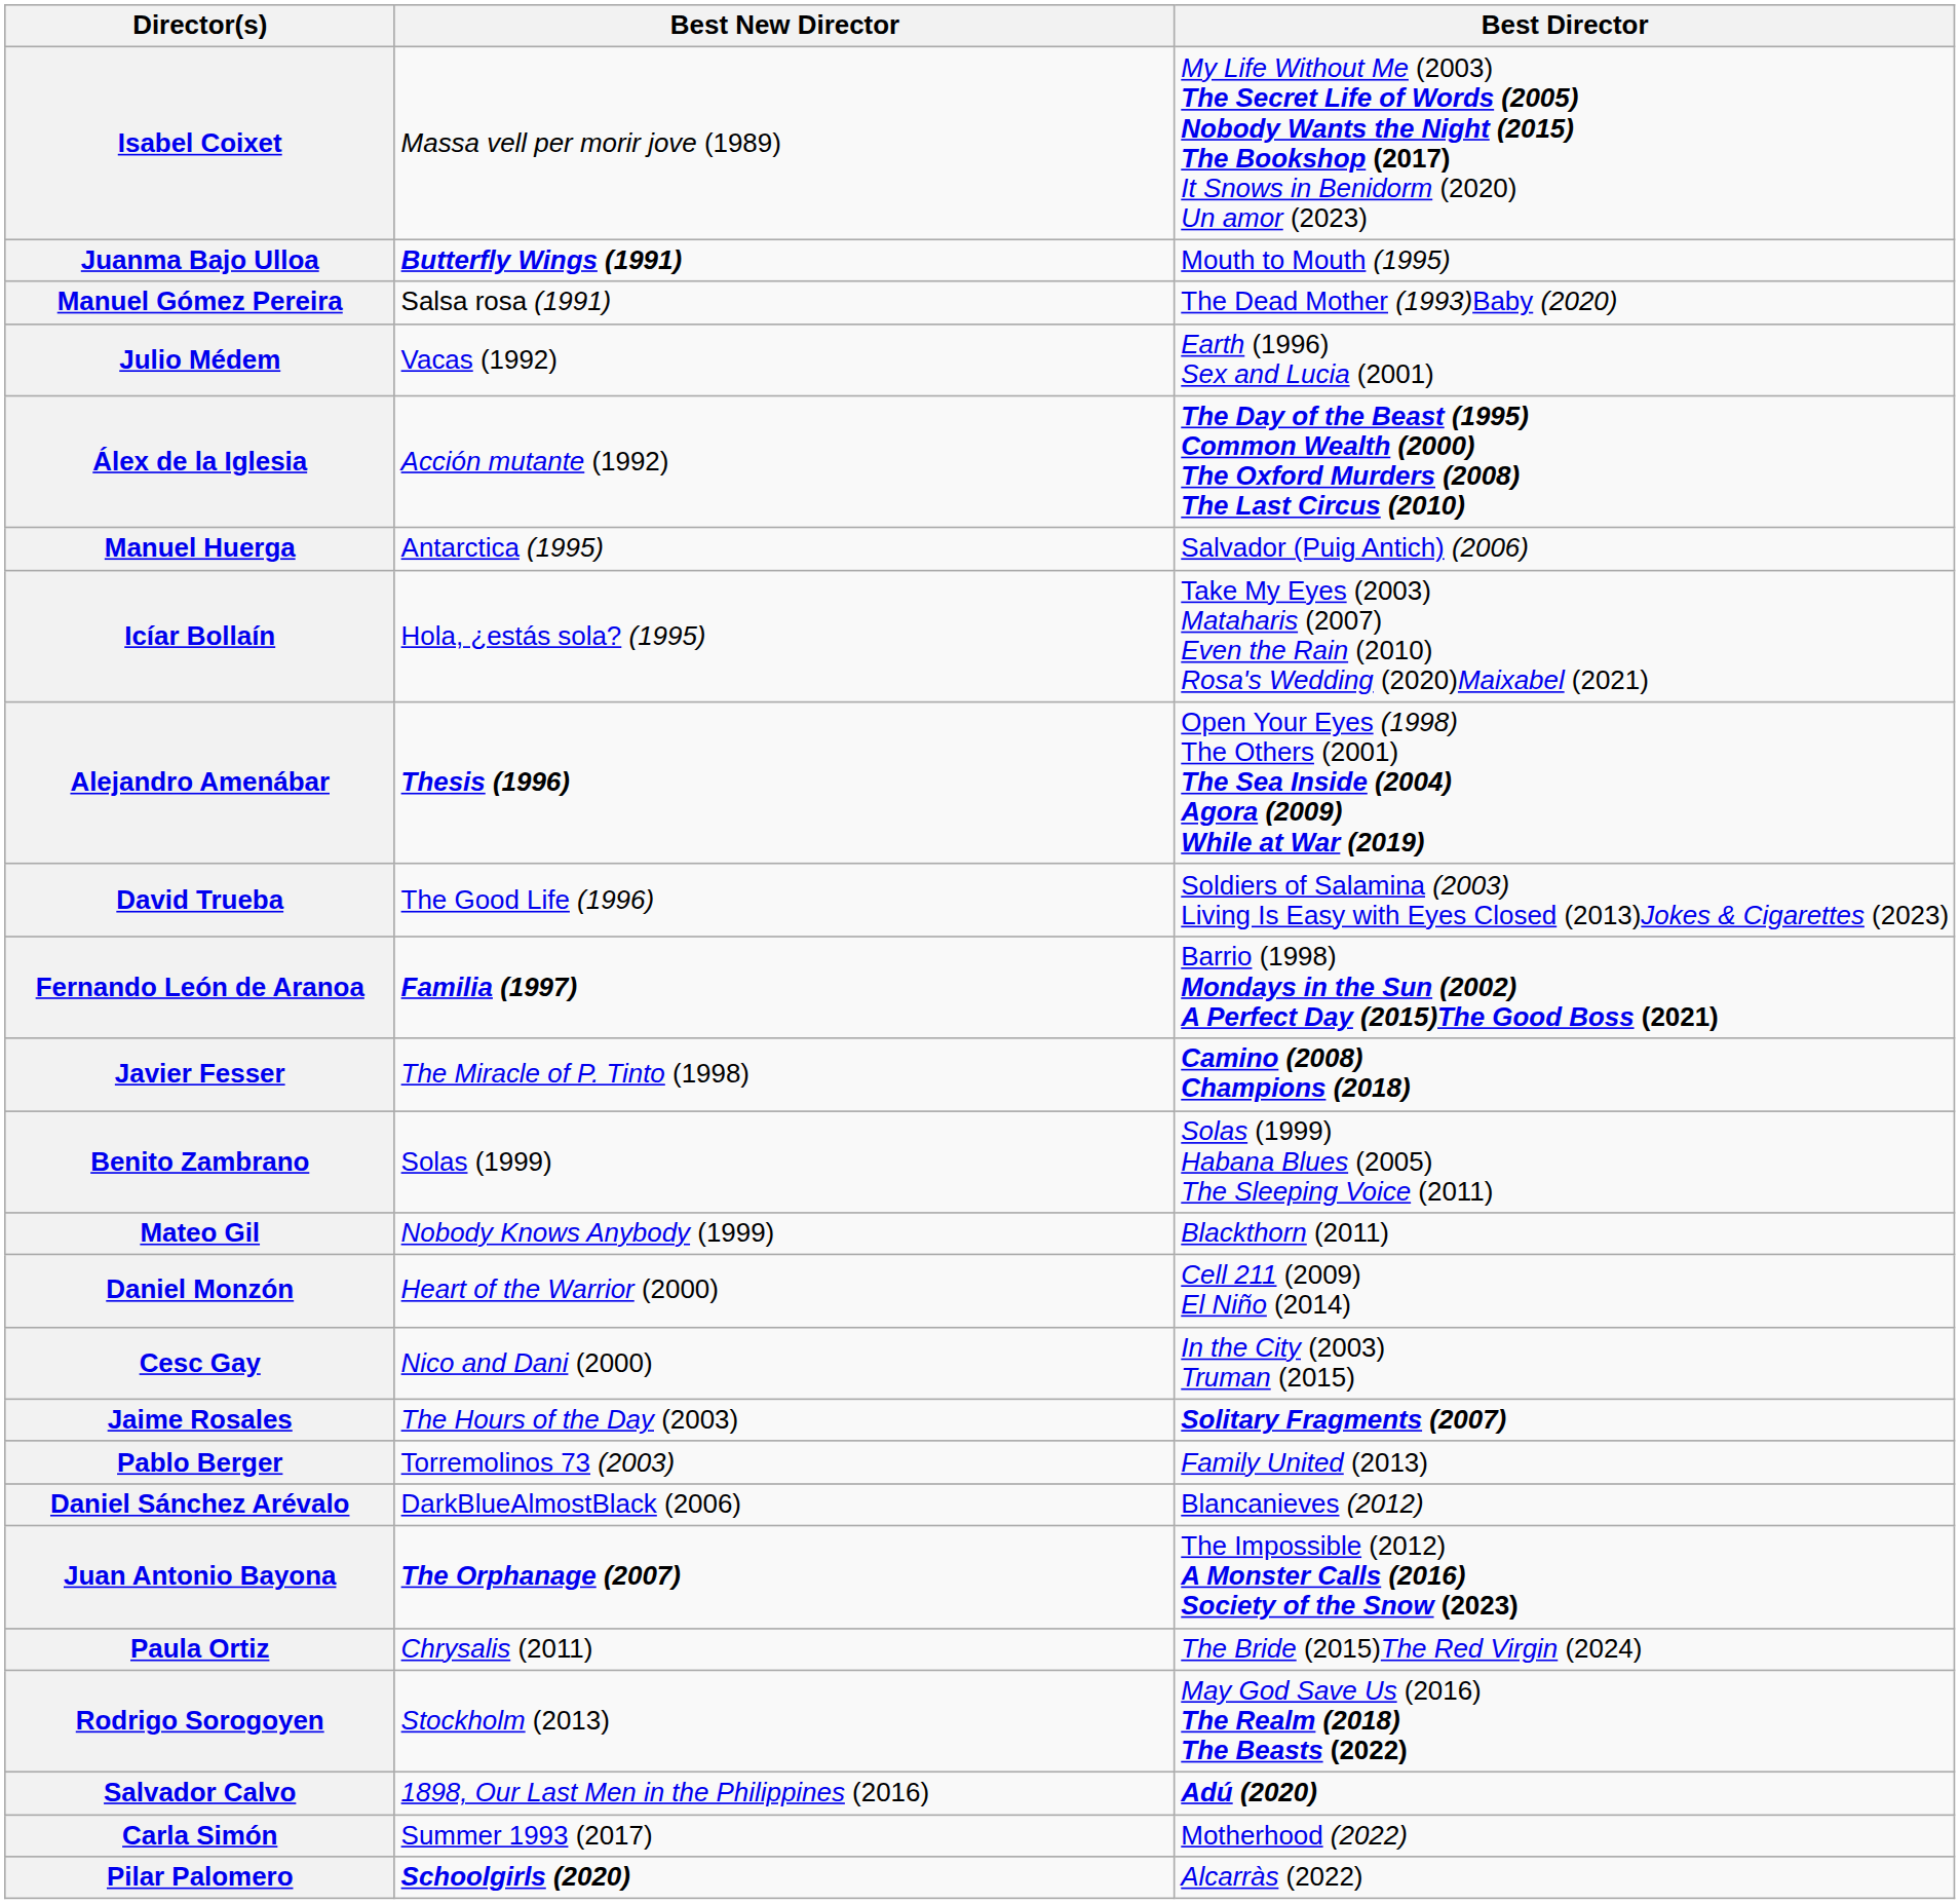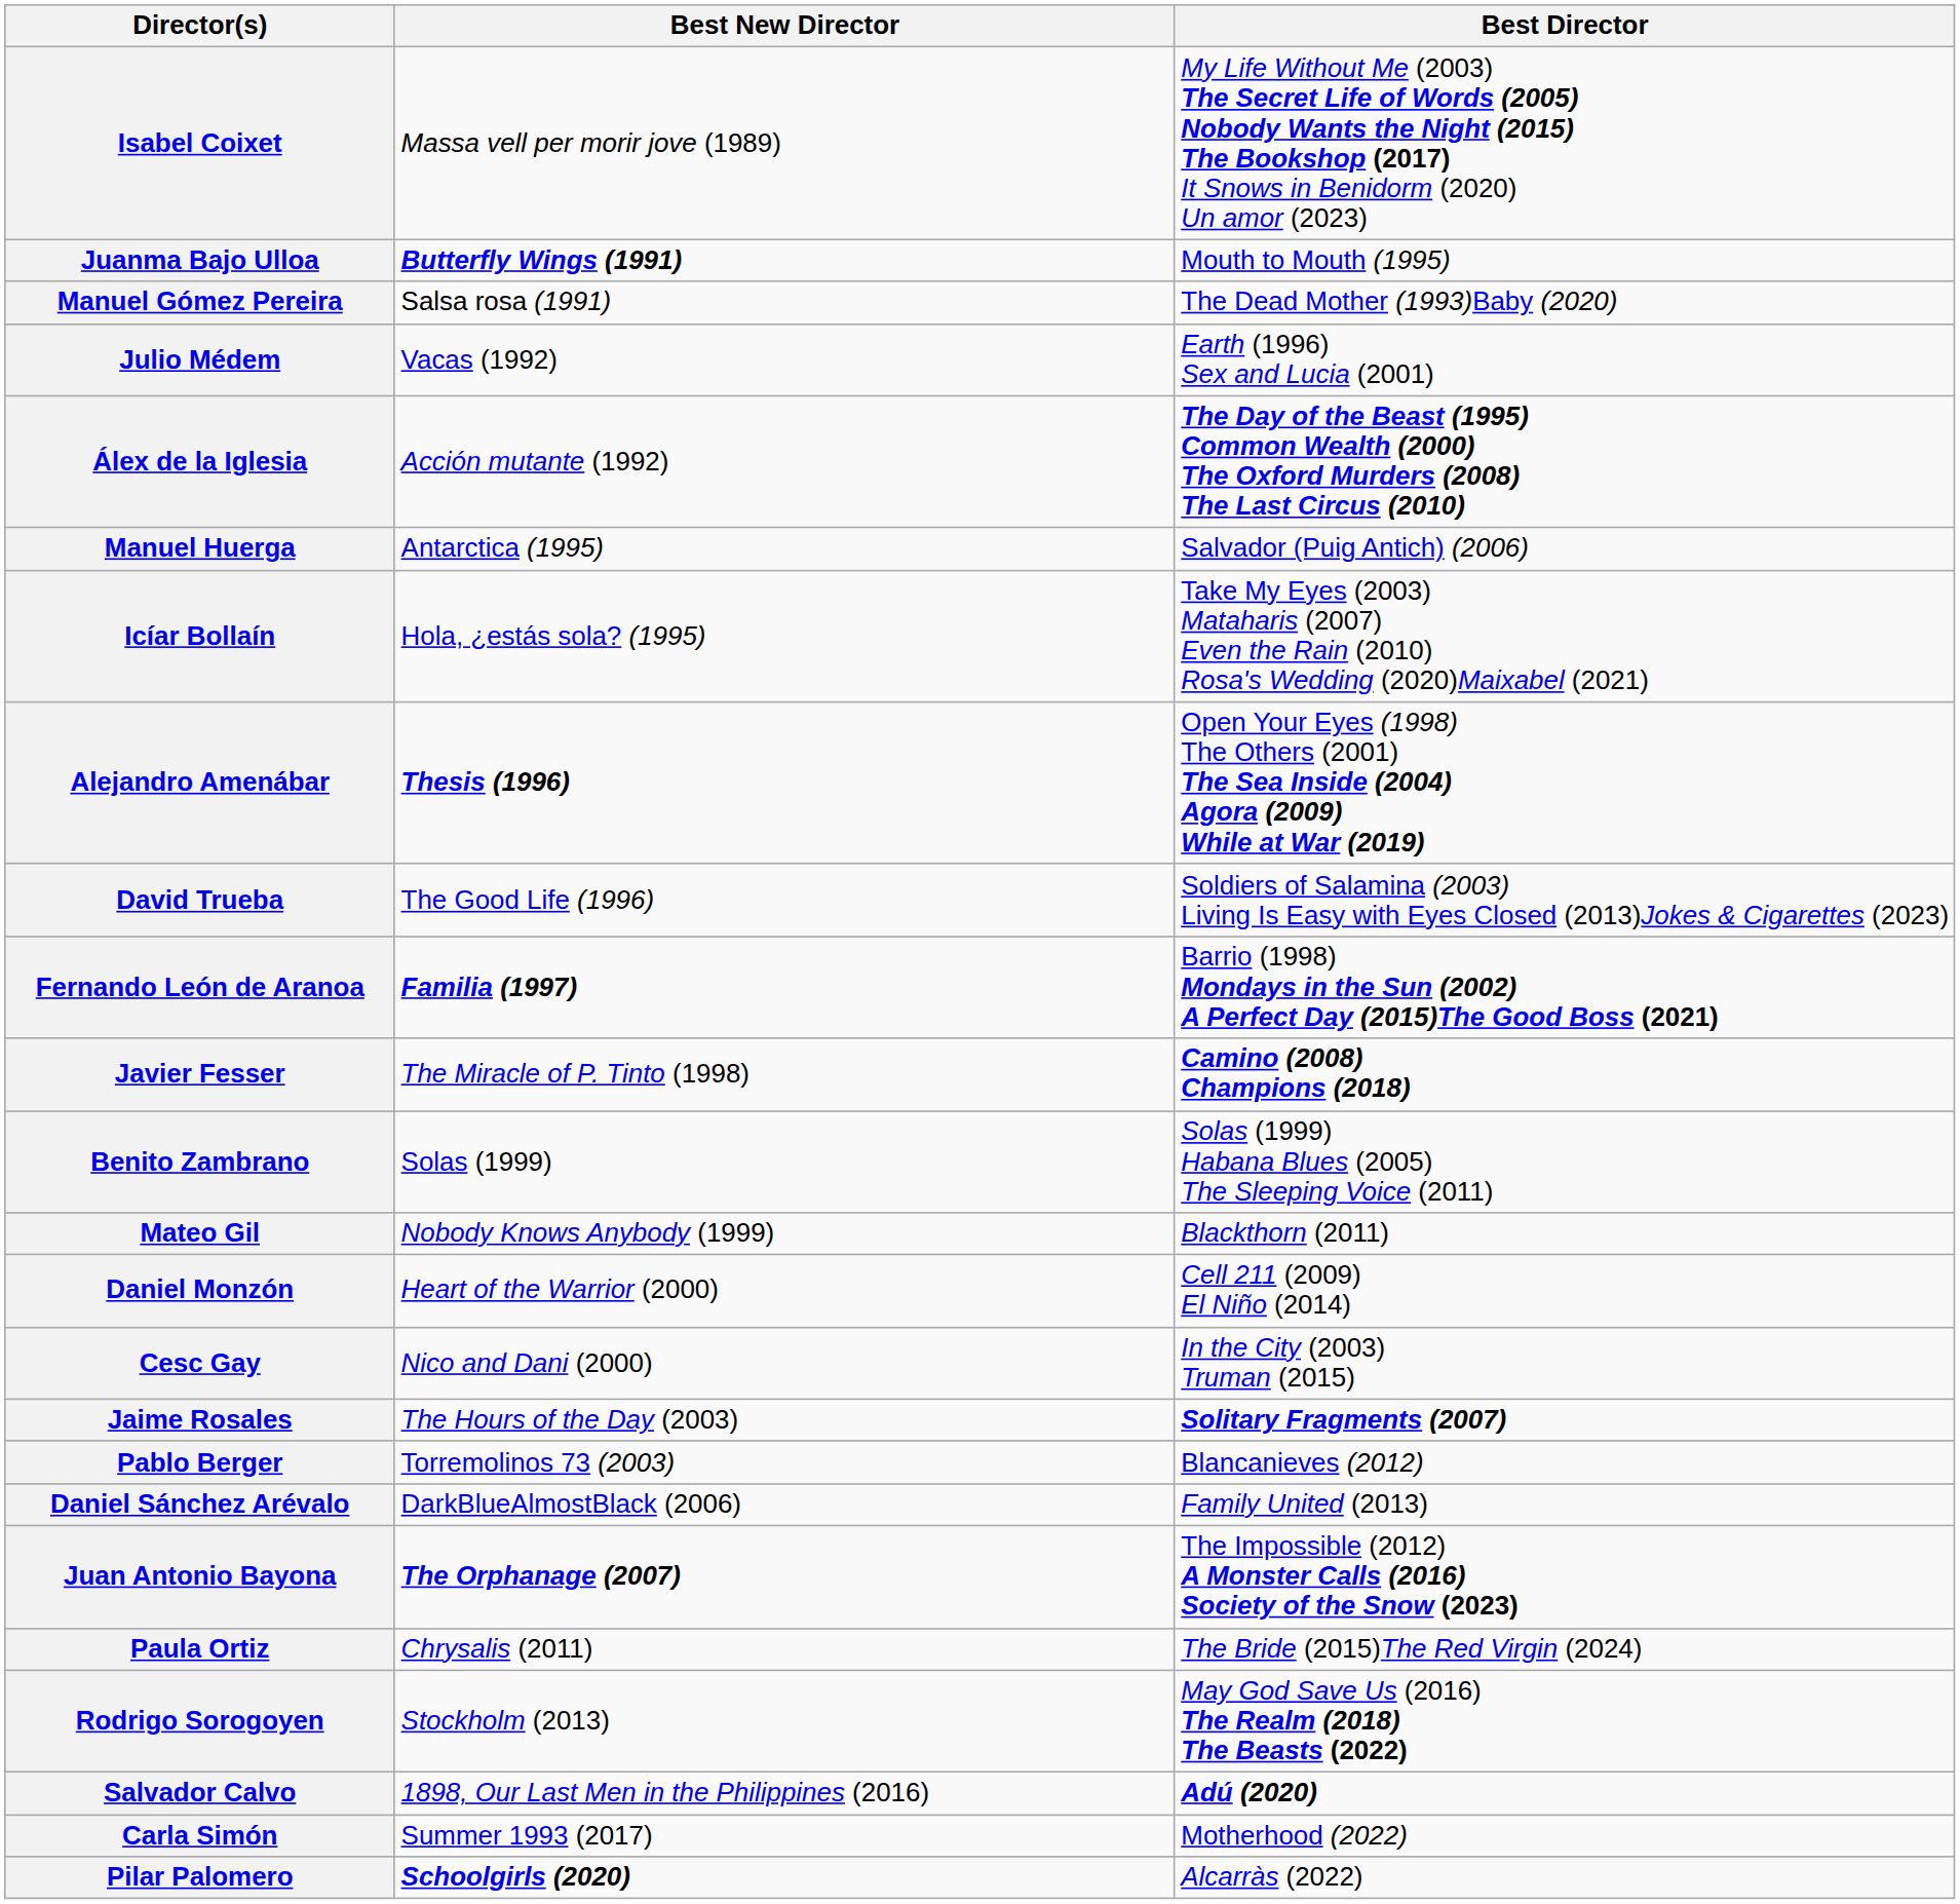Pablo Berger | Best Director: Family United (2013) -> Blancanieves (2012)
Daniel Sánchez Arévalo | Best Director: Blancanieves (2012) -> Family United (2013)
